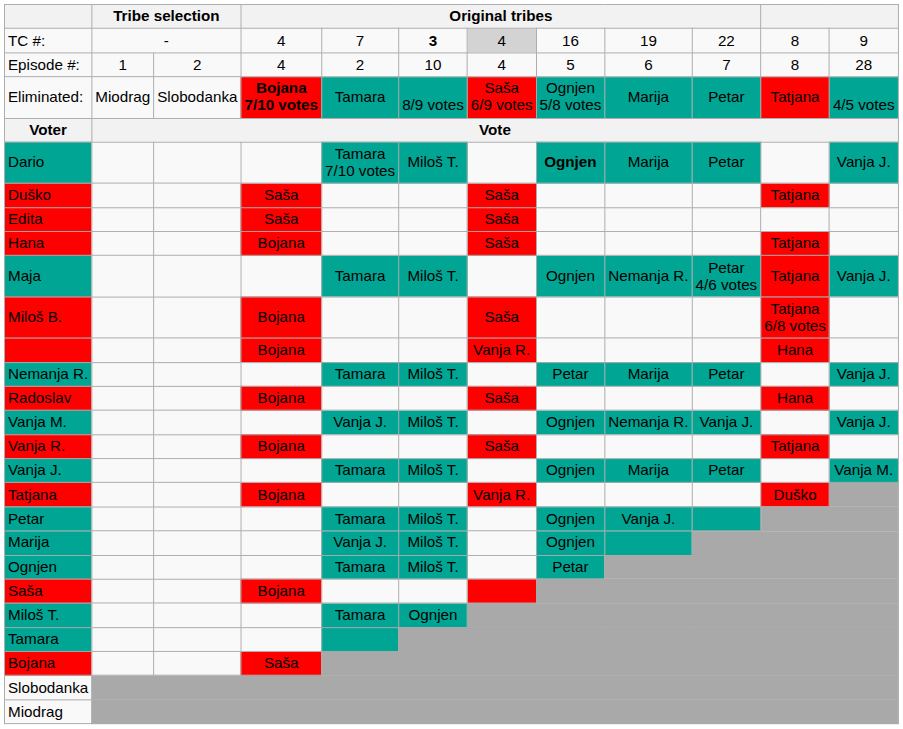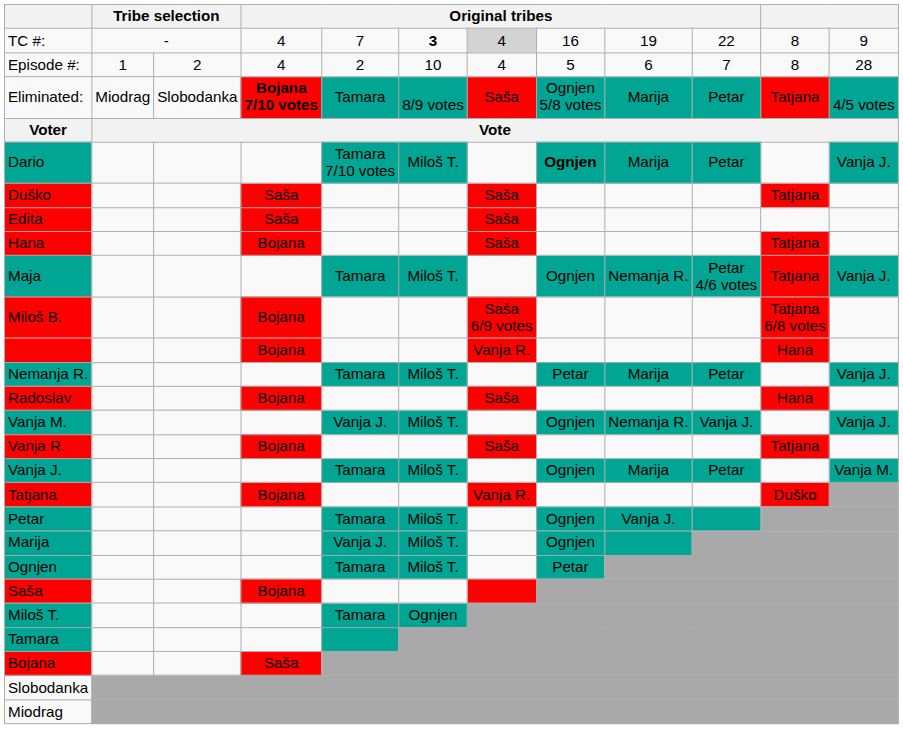Eliminated: | column 7: Saša 6/9 votes -> Saša
Miloš B. | column 7: Saša -> Saša 6/9 votes
